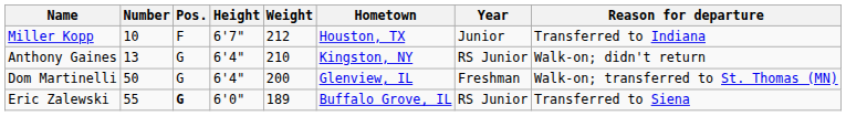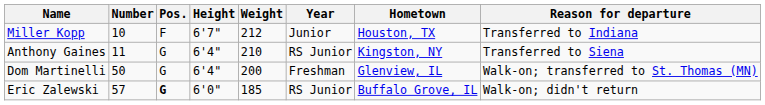columns swapped: Year <-> Hometown
Anthony Gaines | Number: 13 -> 11
Anthony Gaines | Reason for departure: Walk-on; didn't return -> Transferred to Siena
Eric Zalewski | Number: 55 -> 57
Eric Zalewski | Weight: 189 -> 185
Eric Zalewski | Reason for departure: Transferred to Siena -> Walk-on; didn't return
